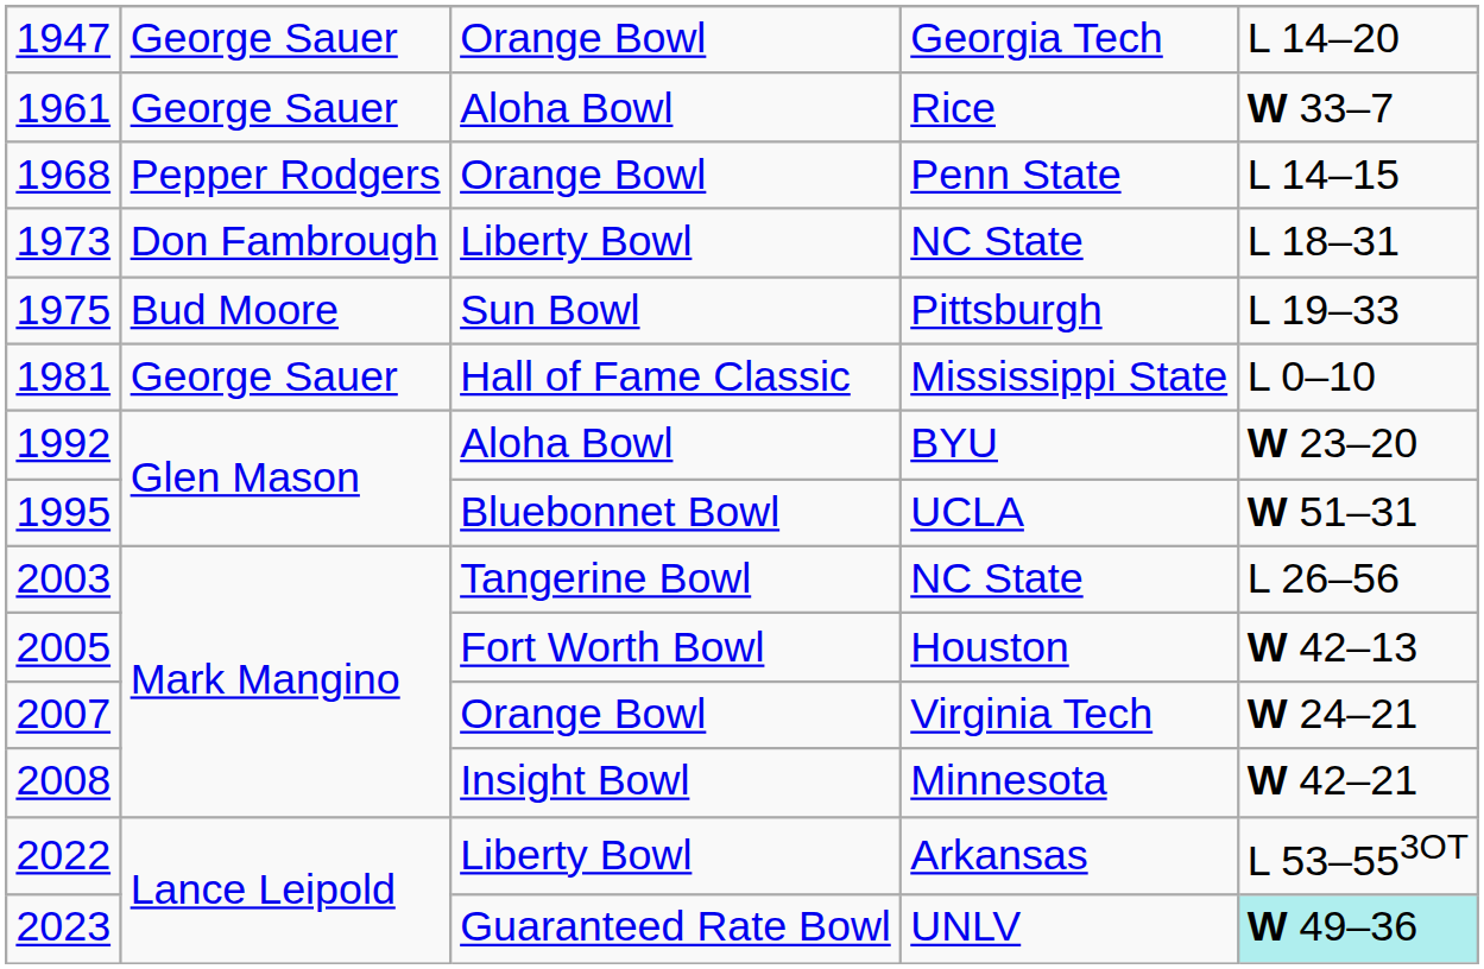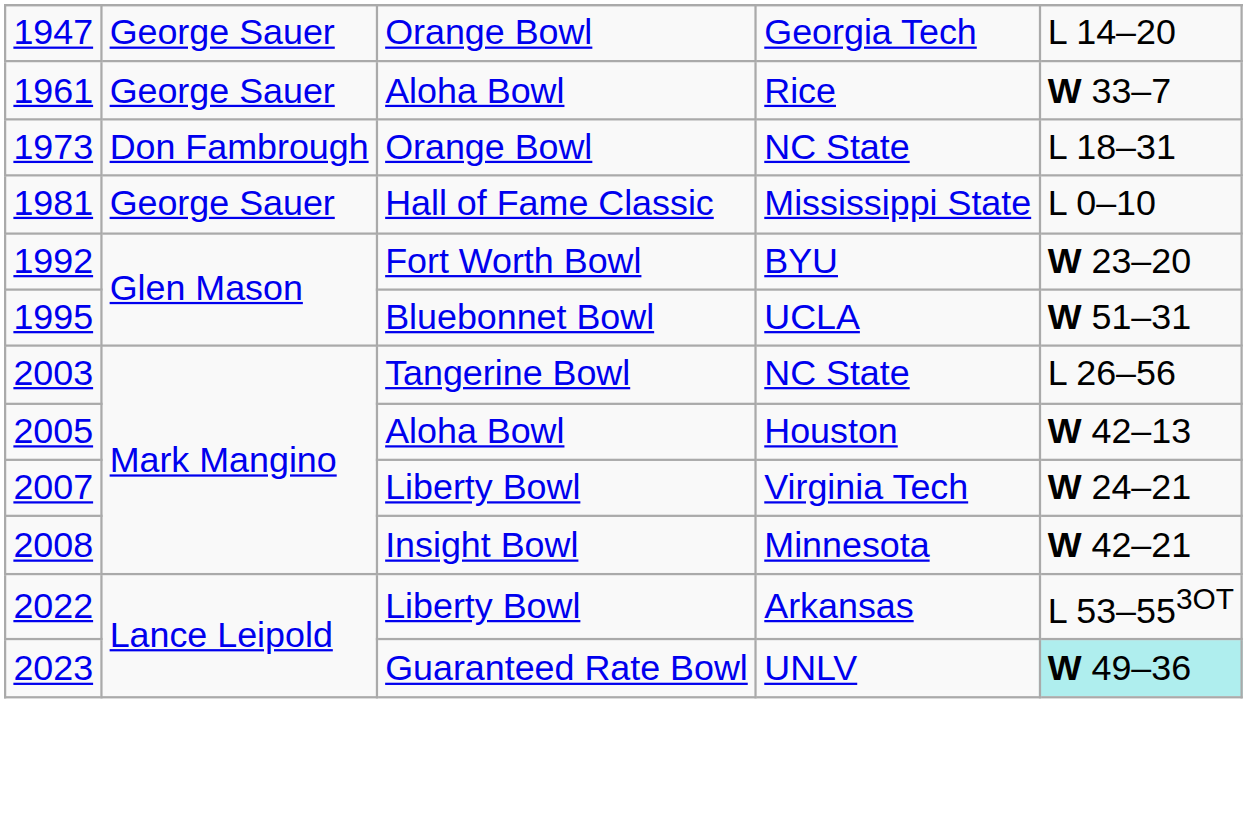- row: 1968 | Pepper Rodgers | Orange Bowl | Penn State | L 14–15
1973 / NC State | column 3: Liberty Bowl -> Orange Bowl
- row: 1975 | Bud Moore | Sun Bowl | Pittsburgh | L 19–33
BYU | column 3: Aloha Bowl -> Fort Worth Bowl
Houston | column 3: Fort Worth Bowl -> Aloha Bowl
Virginia Tech | column 3: Orange Bowl -> Liberty Bowl
